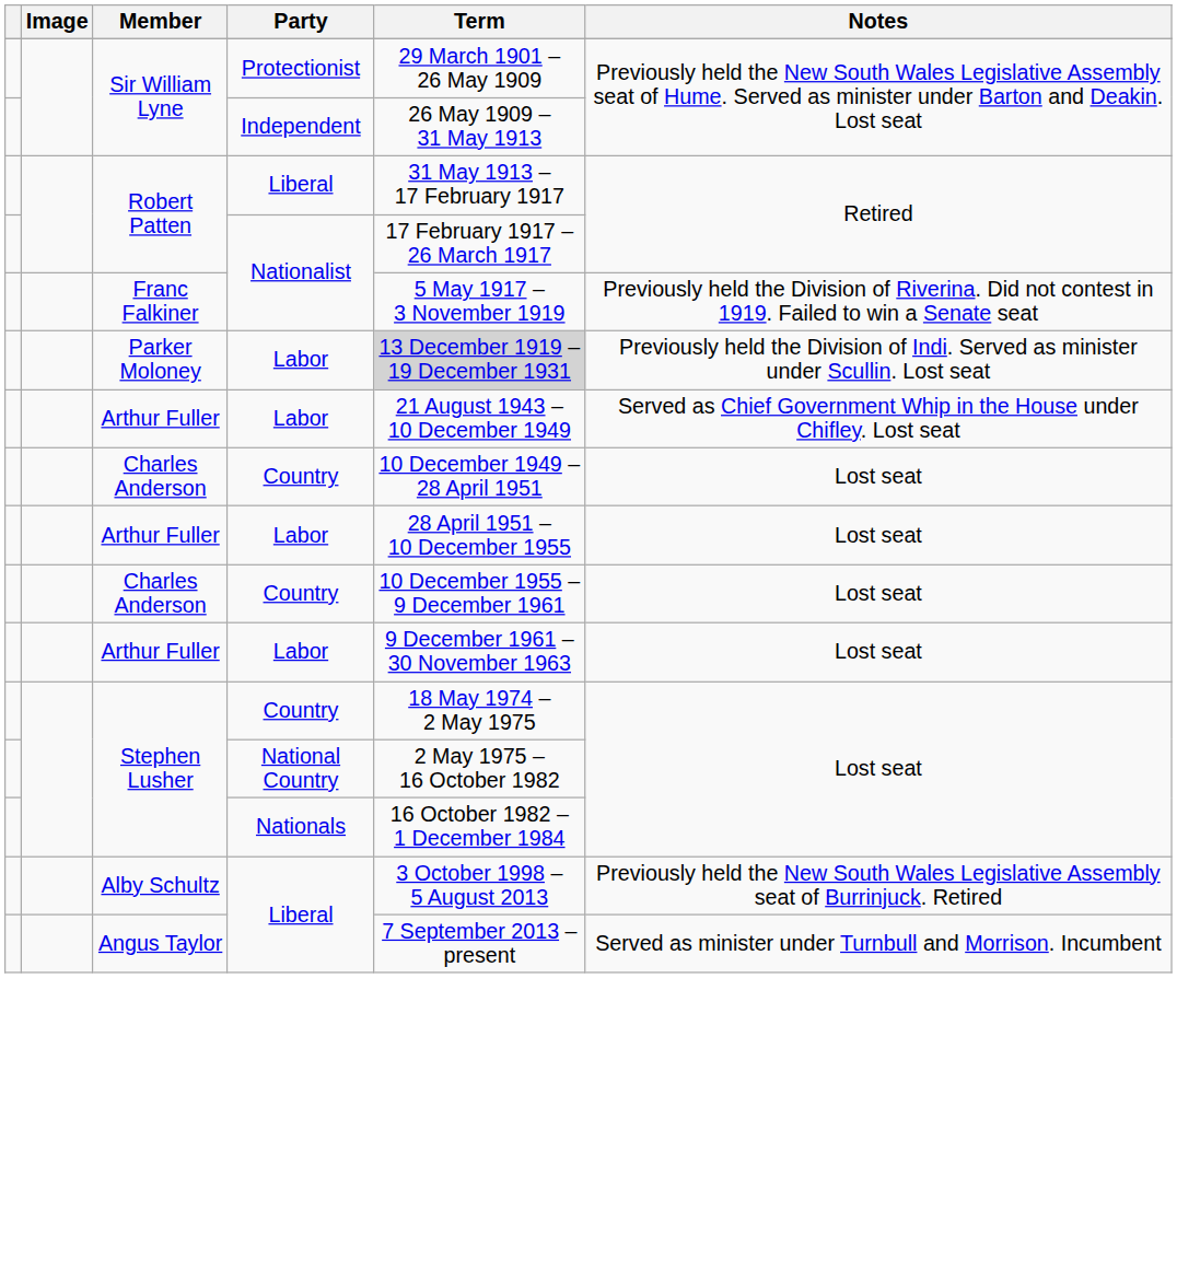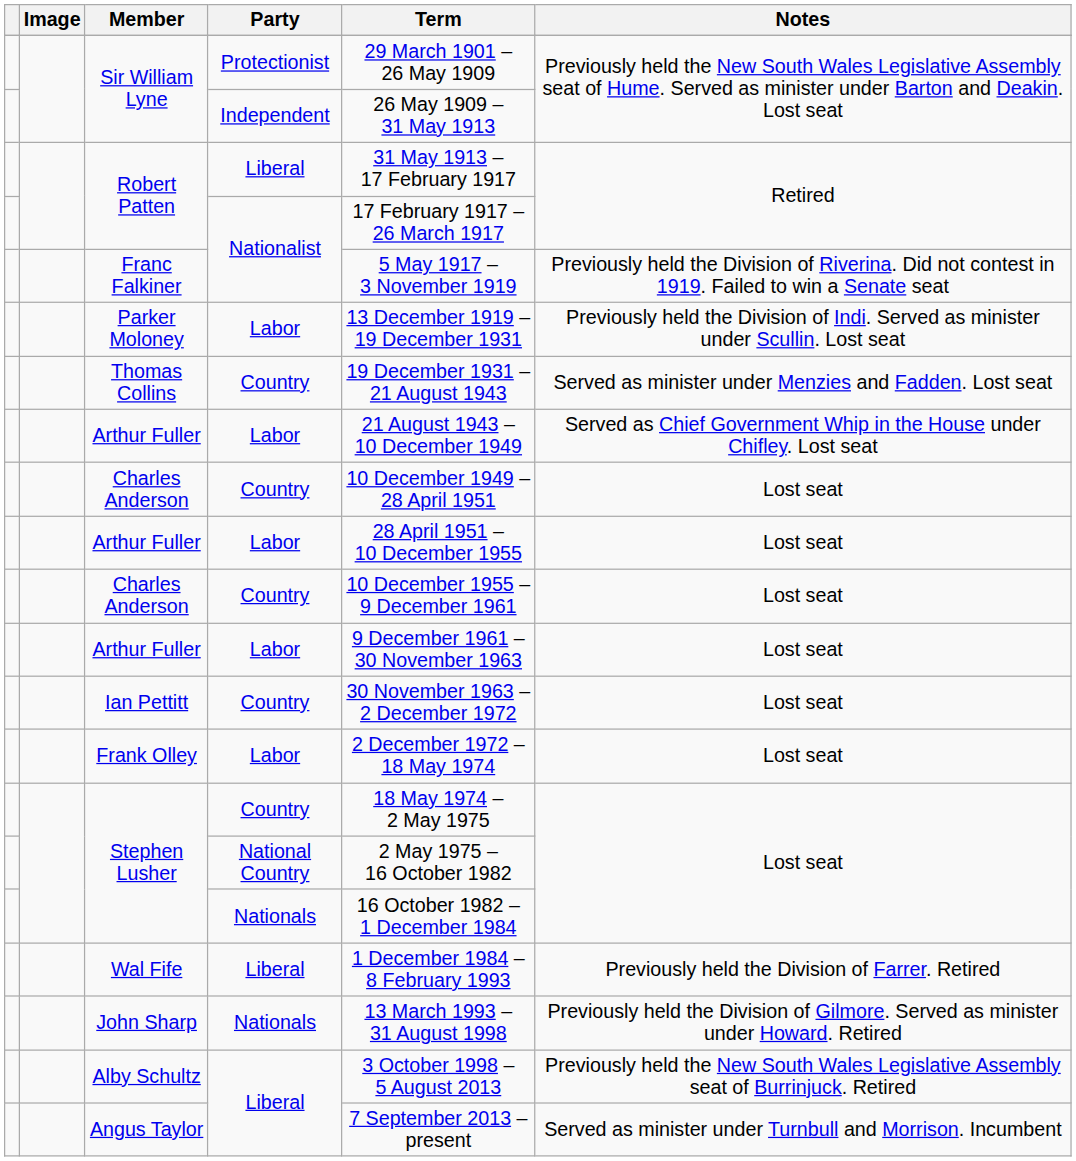Parker Moloney | Term: lightgrey background -> no background
+ row: Thomas Collins | Country | 19 December 1931 – 21 August 1943 | Served as minister under Menzies and Fadden. Lost seat
+ row: Ian Pettitt | Country | 30 November 1963 – 2 December 1972 | Lost seat
+ row: Frank Olley | Labor | 2 December 1972 – 18 May 1974 | Lost seat
+ row: Wal Fife | Liberal | 1 December 1984 – 8 February 1993 | Previously held the Division of Farrer. Retired
+ row: John Sharp | Nationals | 13 March 1993 – 31 August 1998 | Previously held the Division of Gilmore. Served as minister under Howard. Retired
